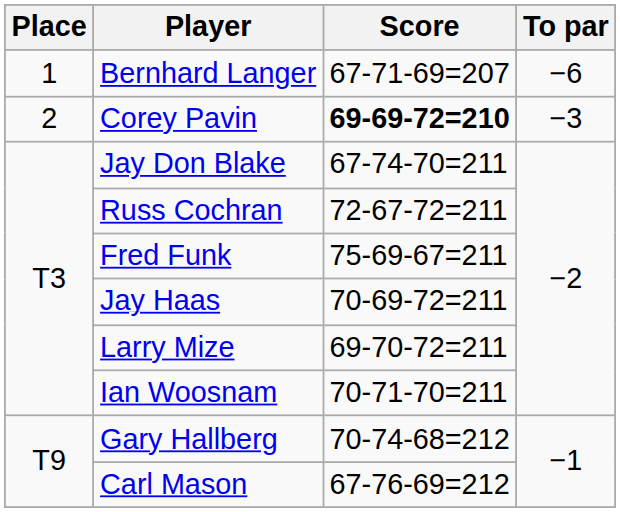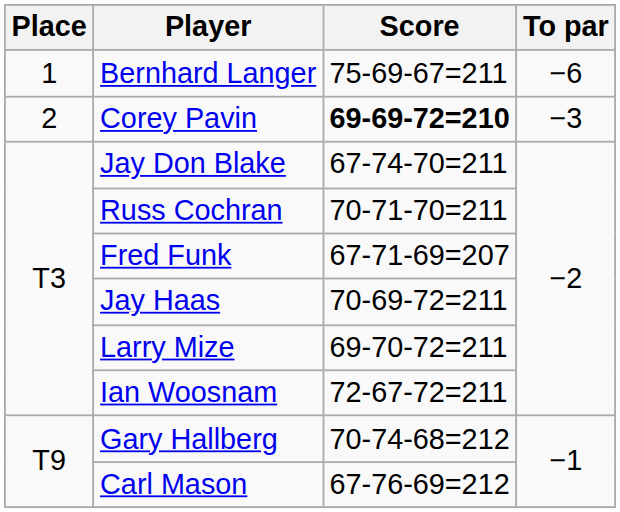Bernhard Langer | Score: 67-71-69=207 -> 75-69-67=211
Russ Cochran | Score: 72-67-72=211 -> 70-71-70=211
Fred Funk | Score: 75-69-67=211 -> 67-71-69=207
Ian Woosnam | Score: 70-71-70=211 -> 72-67-72=211
